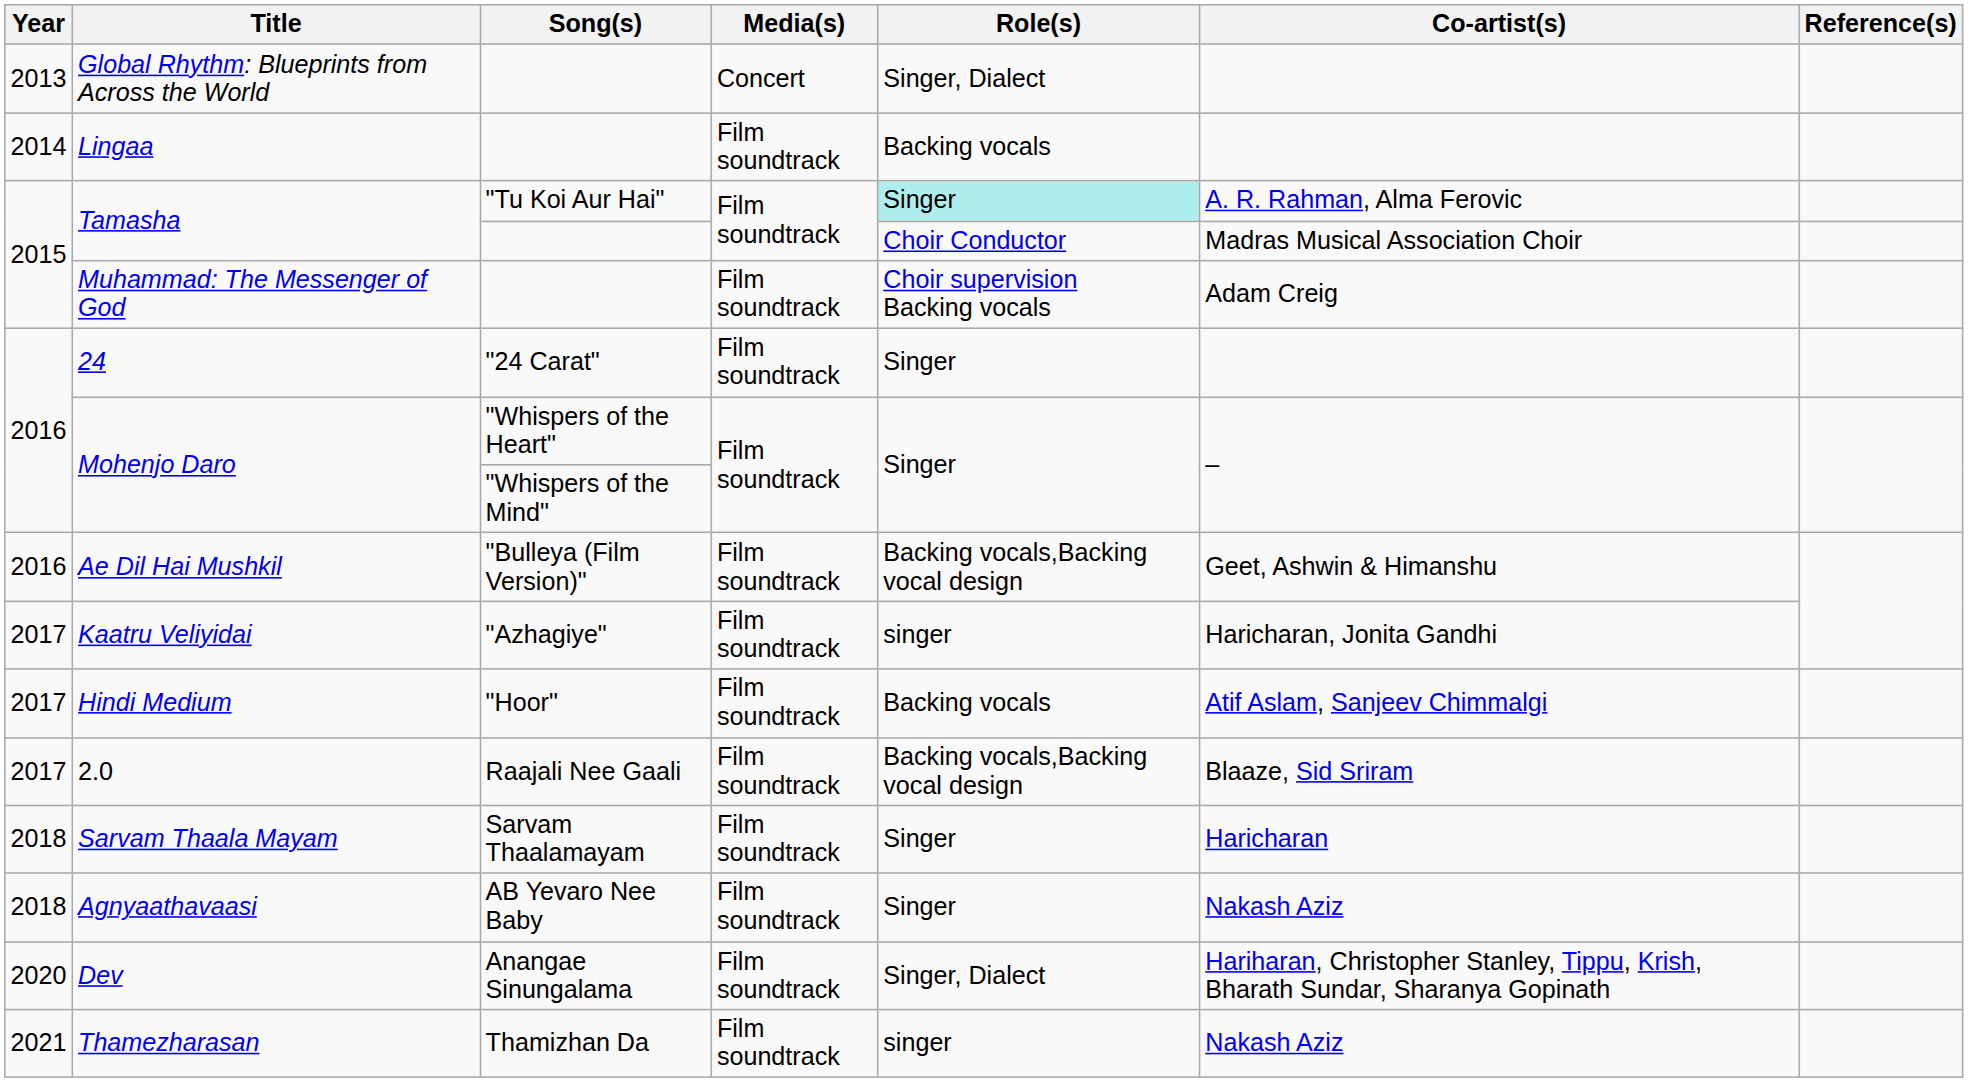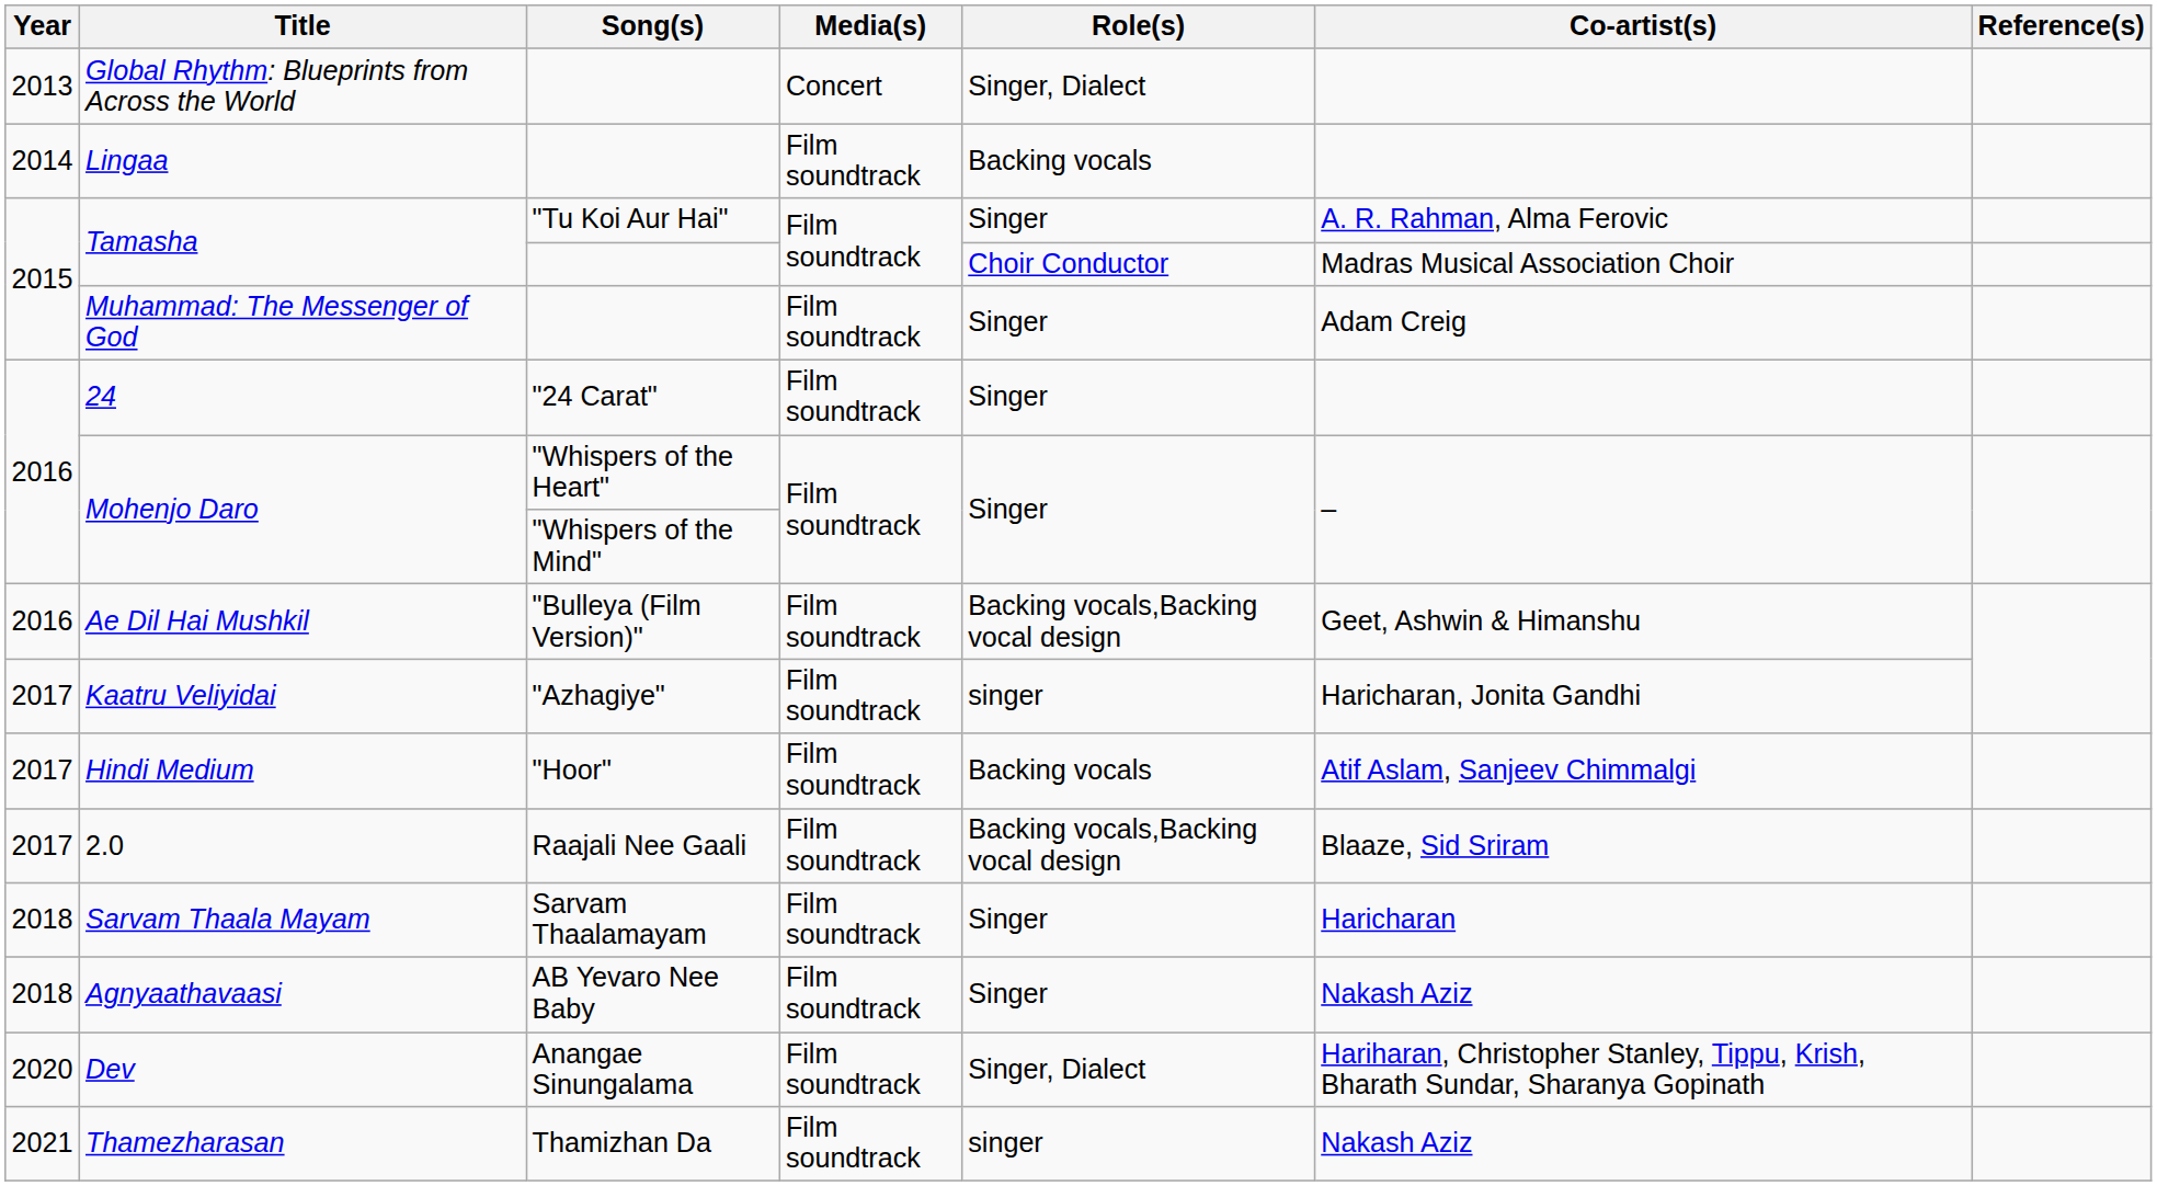Tamasha / "Tu Koi Aur Hai" | Role(s): paleturquoise background -> no background
Muhammad: The Messenger of God | Role(s): Choir supervision Backing vocals -> Singer
